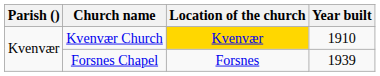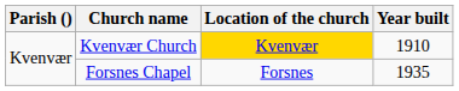Forsnes Chapel | Year built: 1939 -> 1935
